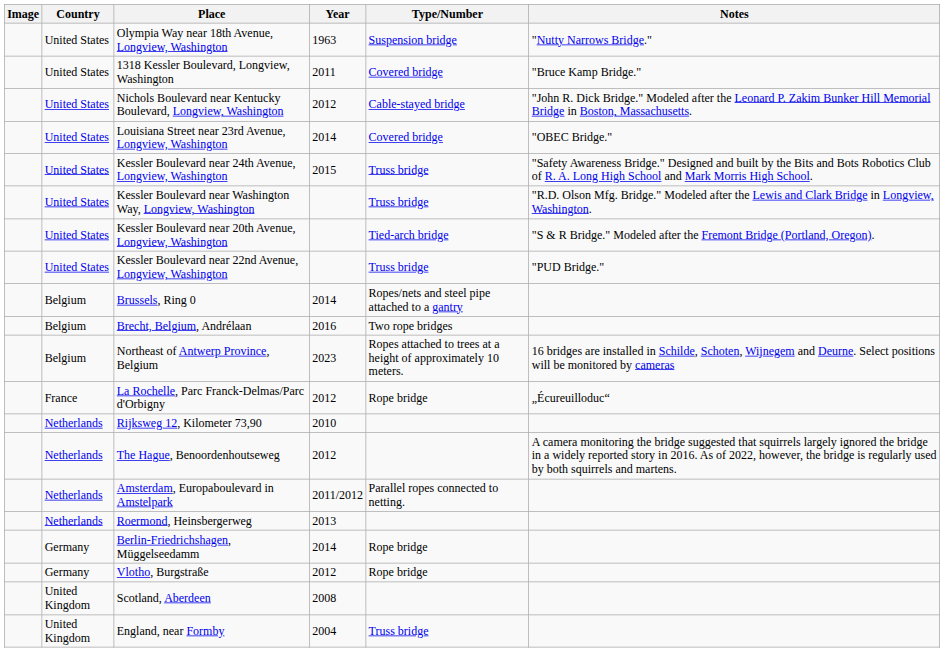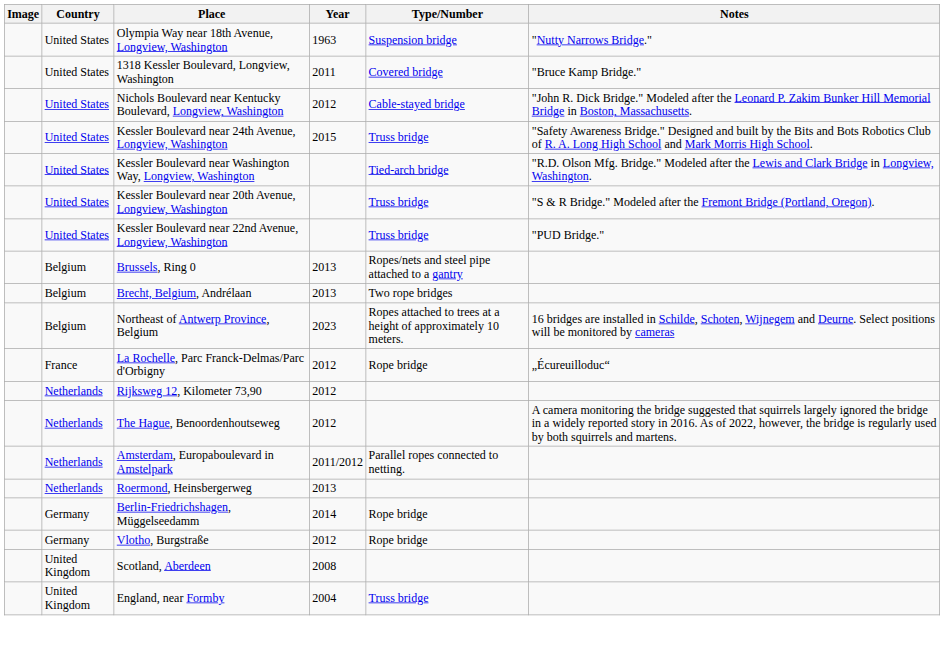- row: United States | Louisiana Street near 23rd Avenue, Longview, Washington | 2014 | Covered bridge | "OBEC Bridge."
Kessler Boulevard near Washington Way, Longview, Washington | Type/Number: Truss bridge -> Tied-arch bridge
Kessler Boulevard near 20th Avenue, Longview, Washington | Type/Number: Tied-arch bridge -> Truss bridge
Brussels, Ring 0 | Year: 2014 -> 2013
Brecht, Belgium, Andrélaan | Year: 2016 -> 2013
Rijksweg 12, Kilometer 73,90 | Year: 2010 -> 2012
